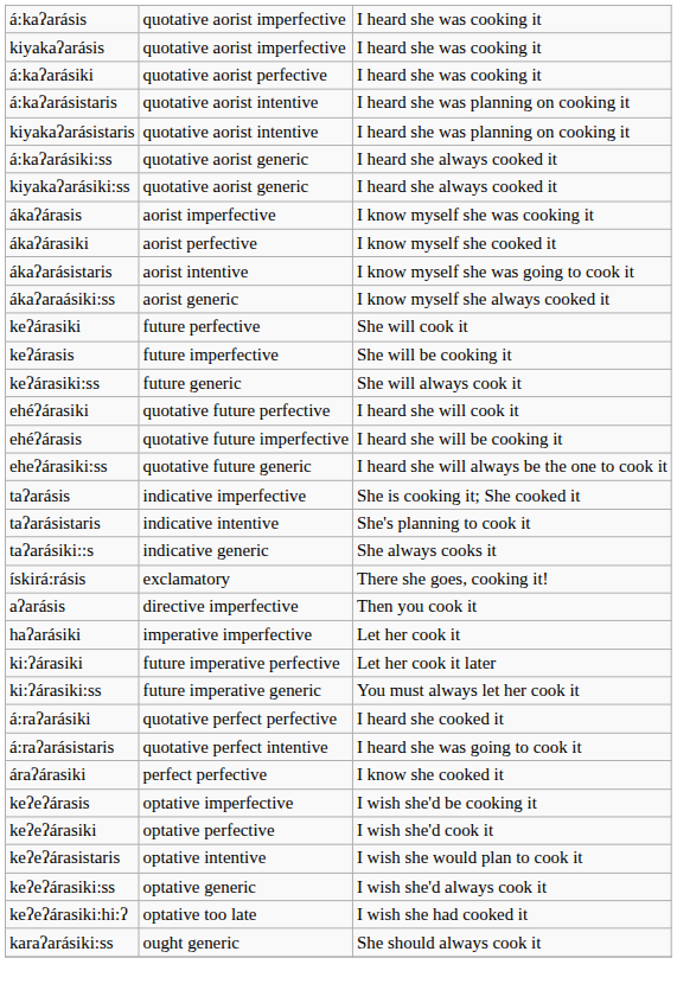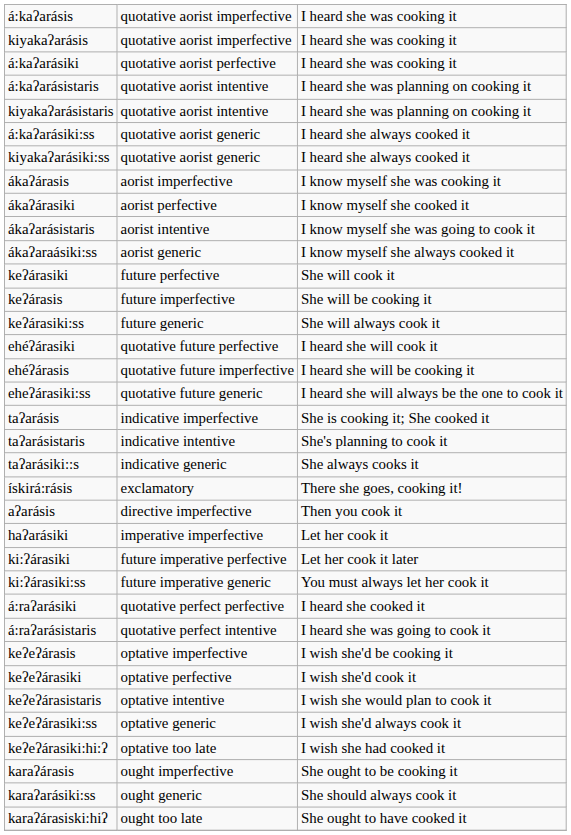- row: áraʔárasiki | perfect perfective | I know she cooked it
+ row: karaʔárasis | ought imperfective | She ought to be cooking it
+ row: karaʔárasiski:hiʔ | ought too late | She ought to have cooked it
